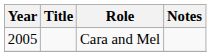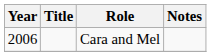Cara and Mel | Year: 2005 -> 2006
